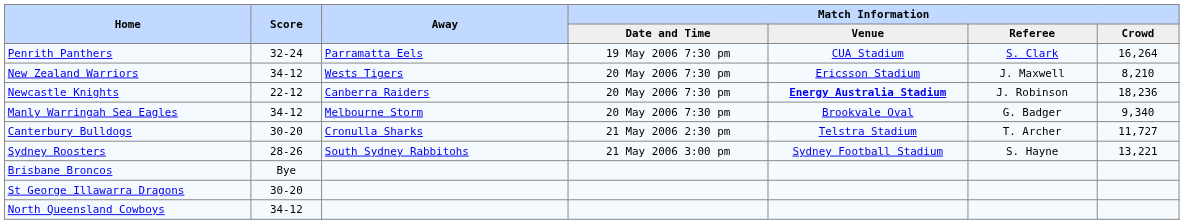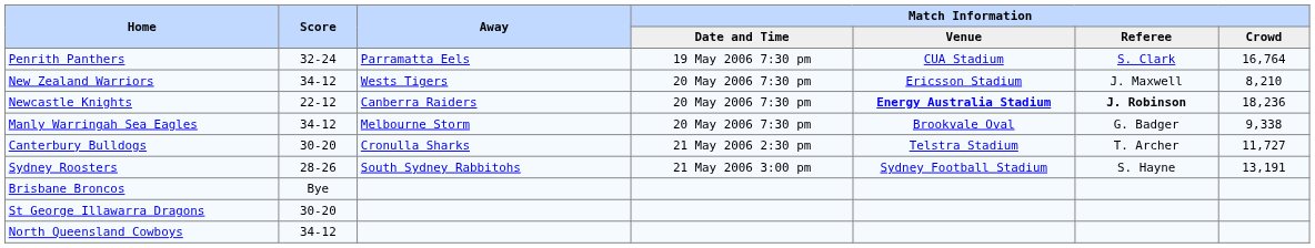Penrith Panthers | Match Information / Crowd: 16,264 -> 16,764
Newcastle Knights | Match Information / Referee: normal -> bold
Manly Warringah Sea Eagles | Match Information / Crowd: 9,340 -> 9,338
Sydney Roosters | Match Information / Crowd: 13,221 -> 13,191
